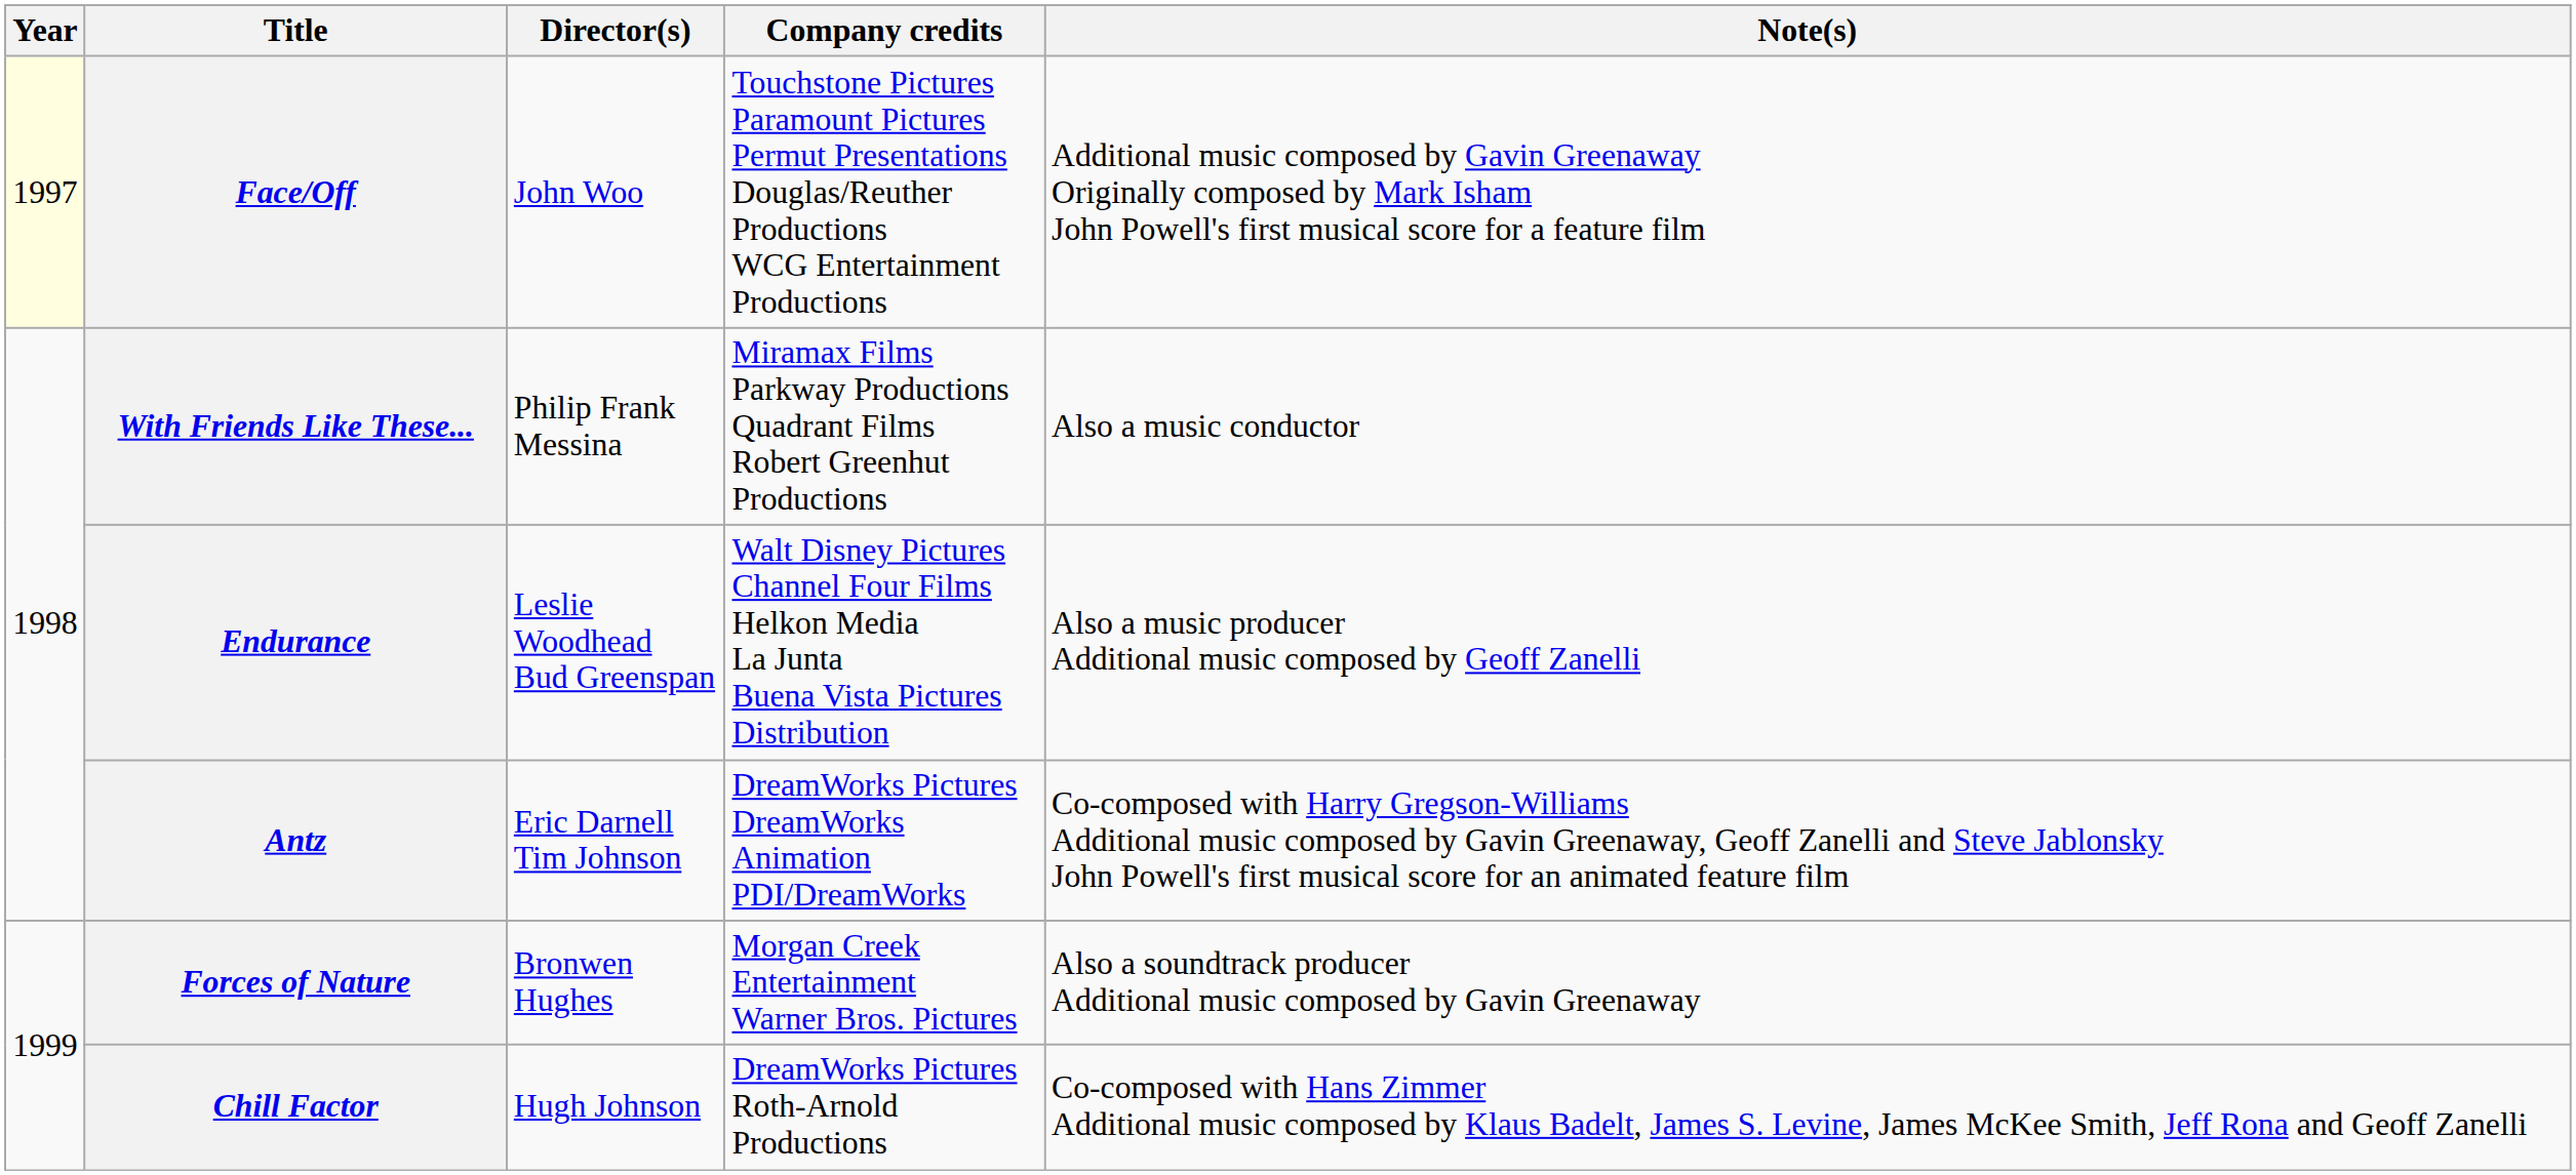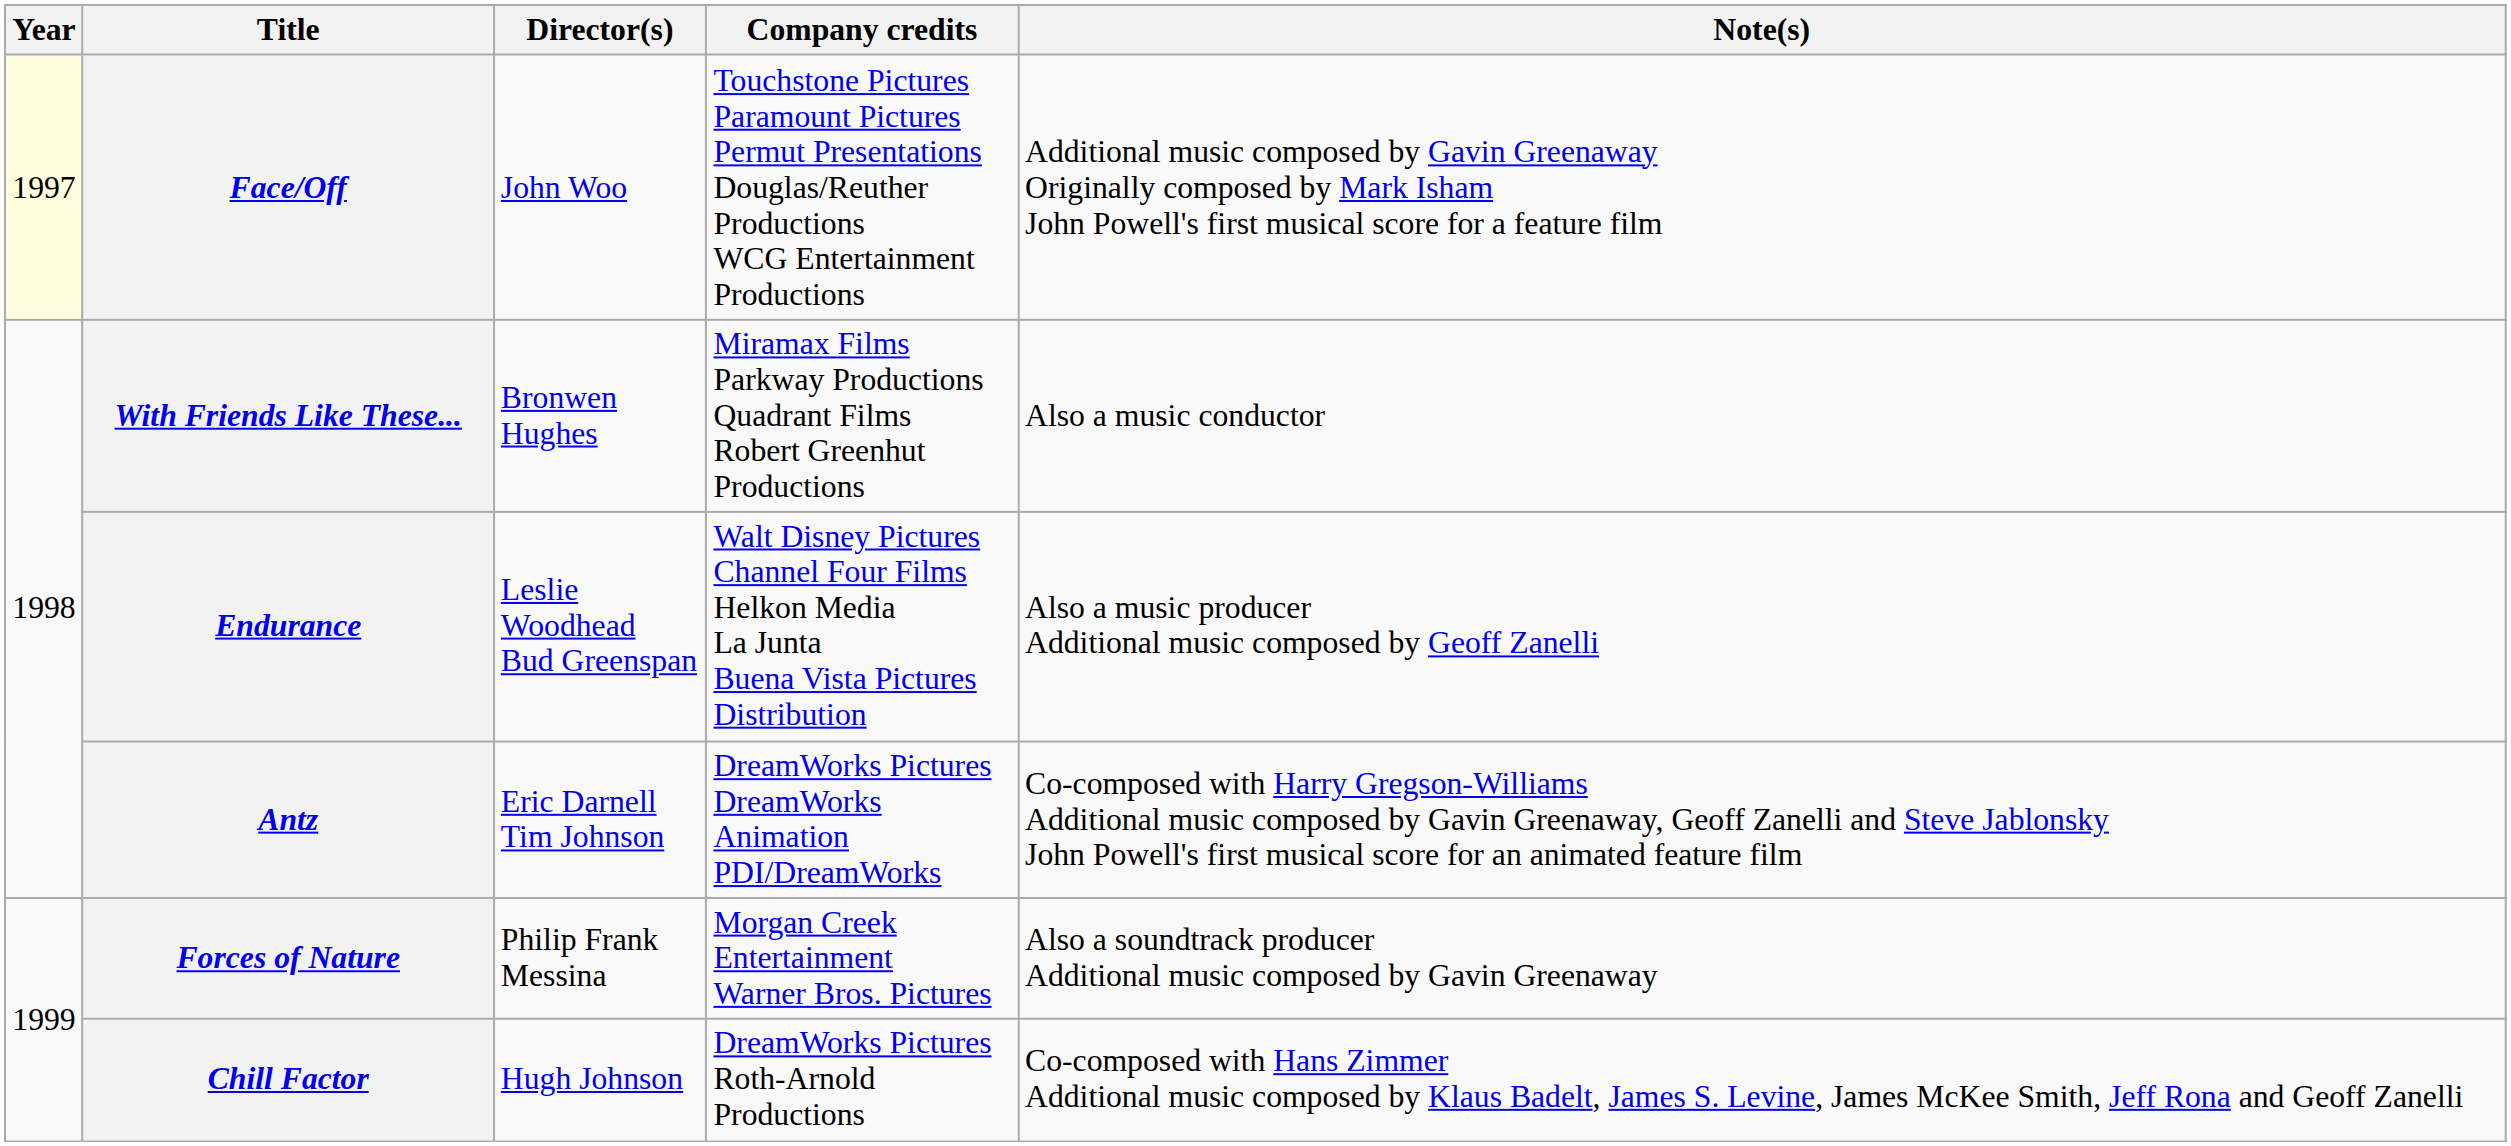With Friends Like These... | Director(s): Philip Frank Messina -> Bronwen Hughes
Forces of Nature | Director(s): Bronwen Hughes -> Philip Frank Messina
